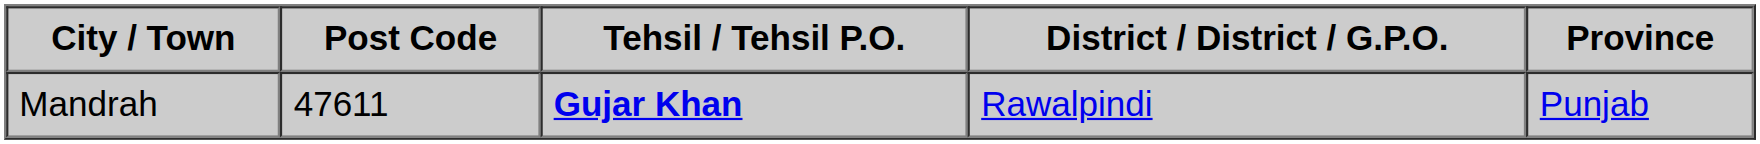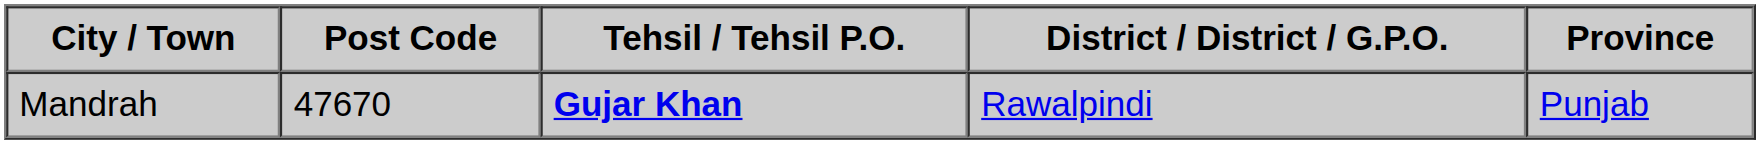Mandrah | Post Code: 47611 -> 47670
